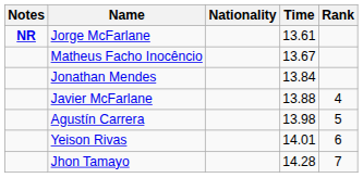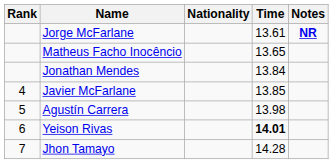columns swapped: Rank <-> Notes
Matheus Facho Inocêncio | Time: 13.67 -> 13.65
Javier McFarlane | Time: 13.88 -> 13.85
Yeison Rivas | Time: normal -> bold
